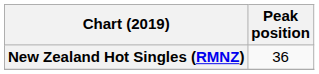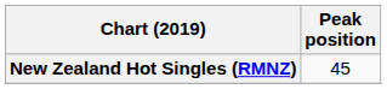New Zealand Hot Singles (RMNZ) | Peak position: 36 -> 45
